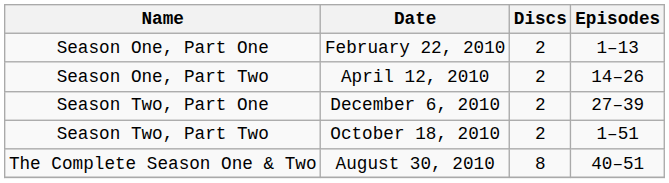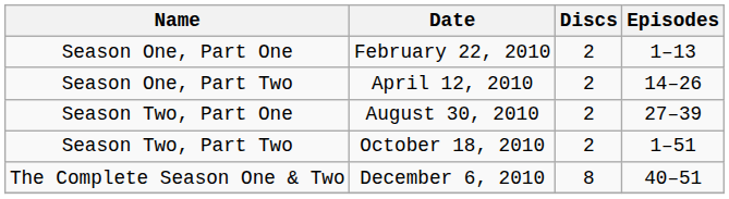Season Two, Part One | Date: December 6, 2010 -> August 30, 2010
The Complete Season One & Two | Date: August 30, 2010 -> December 6, 2010
